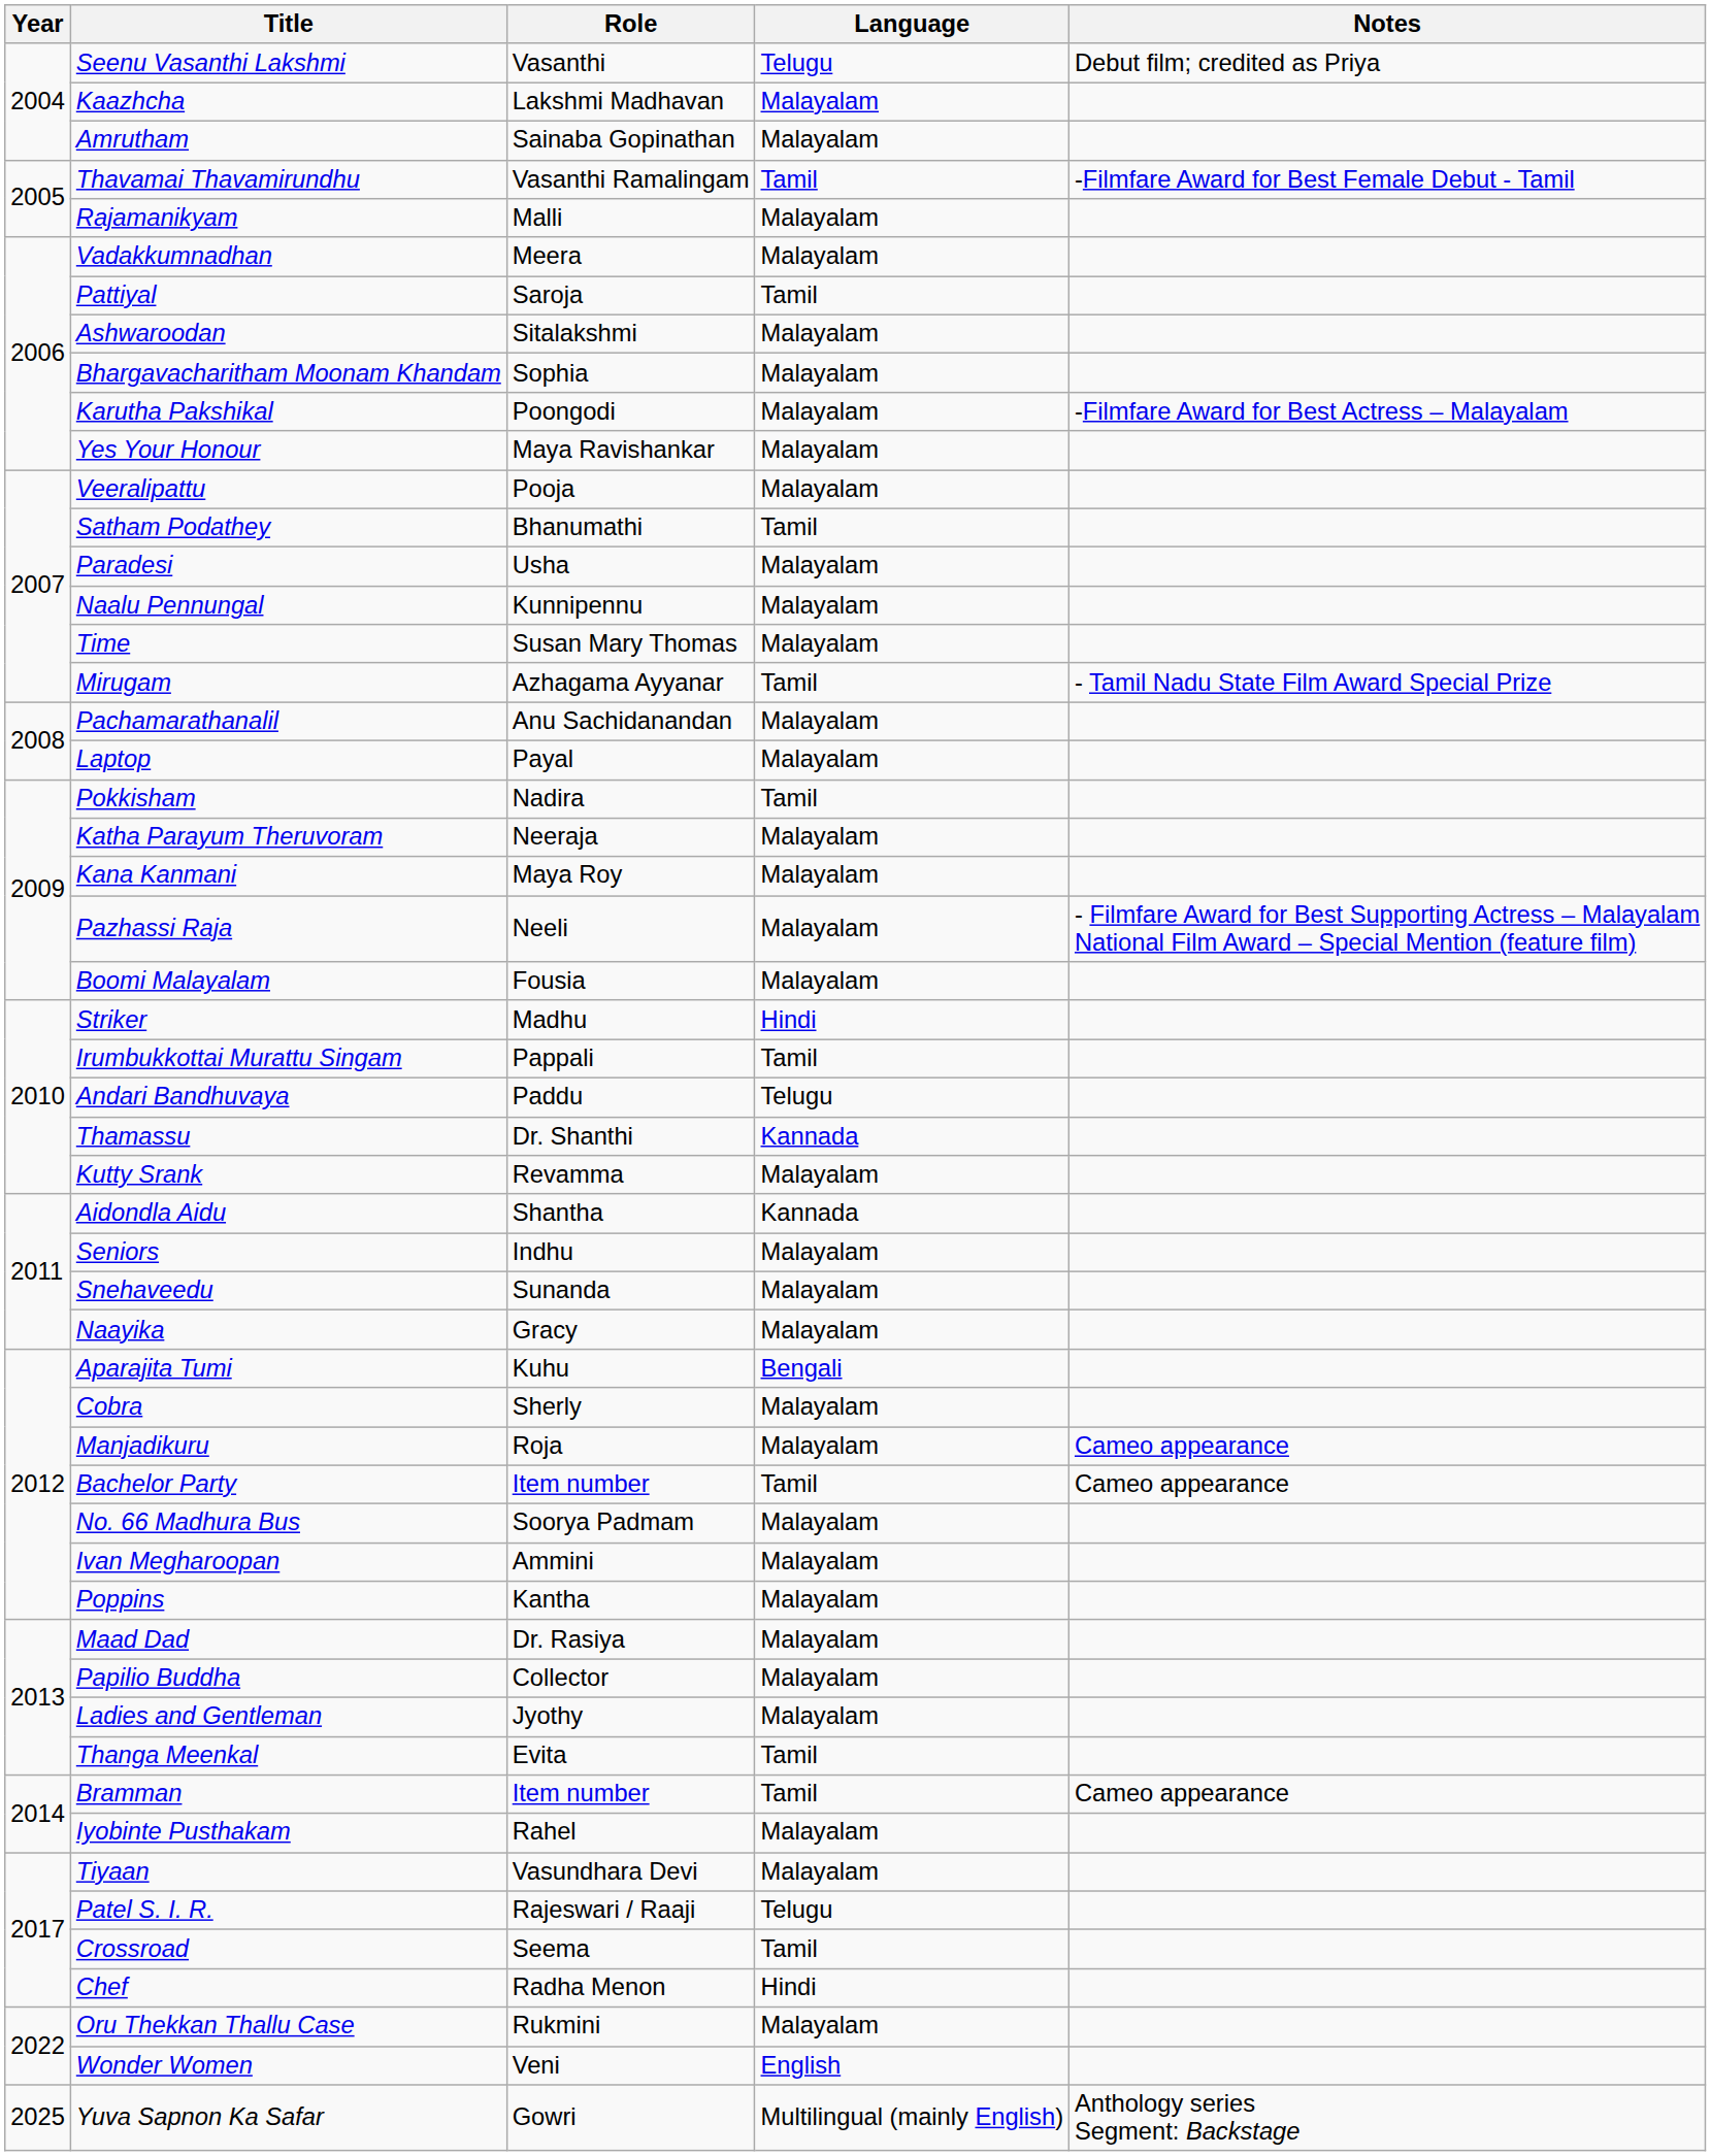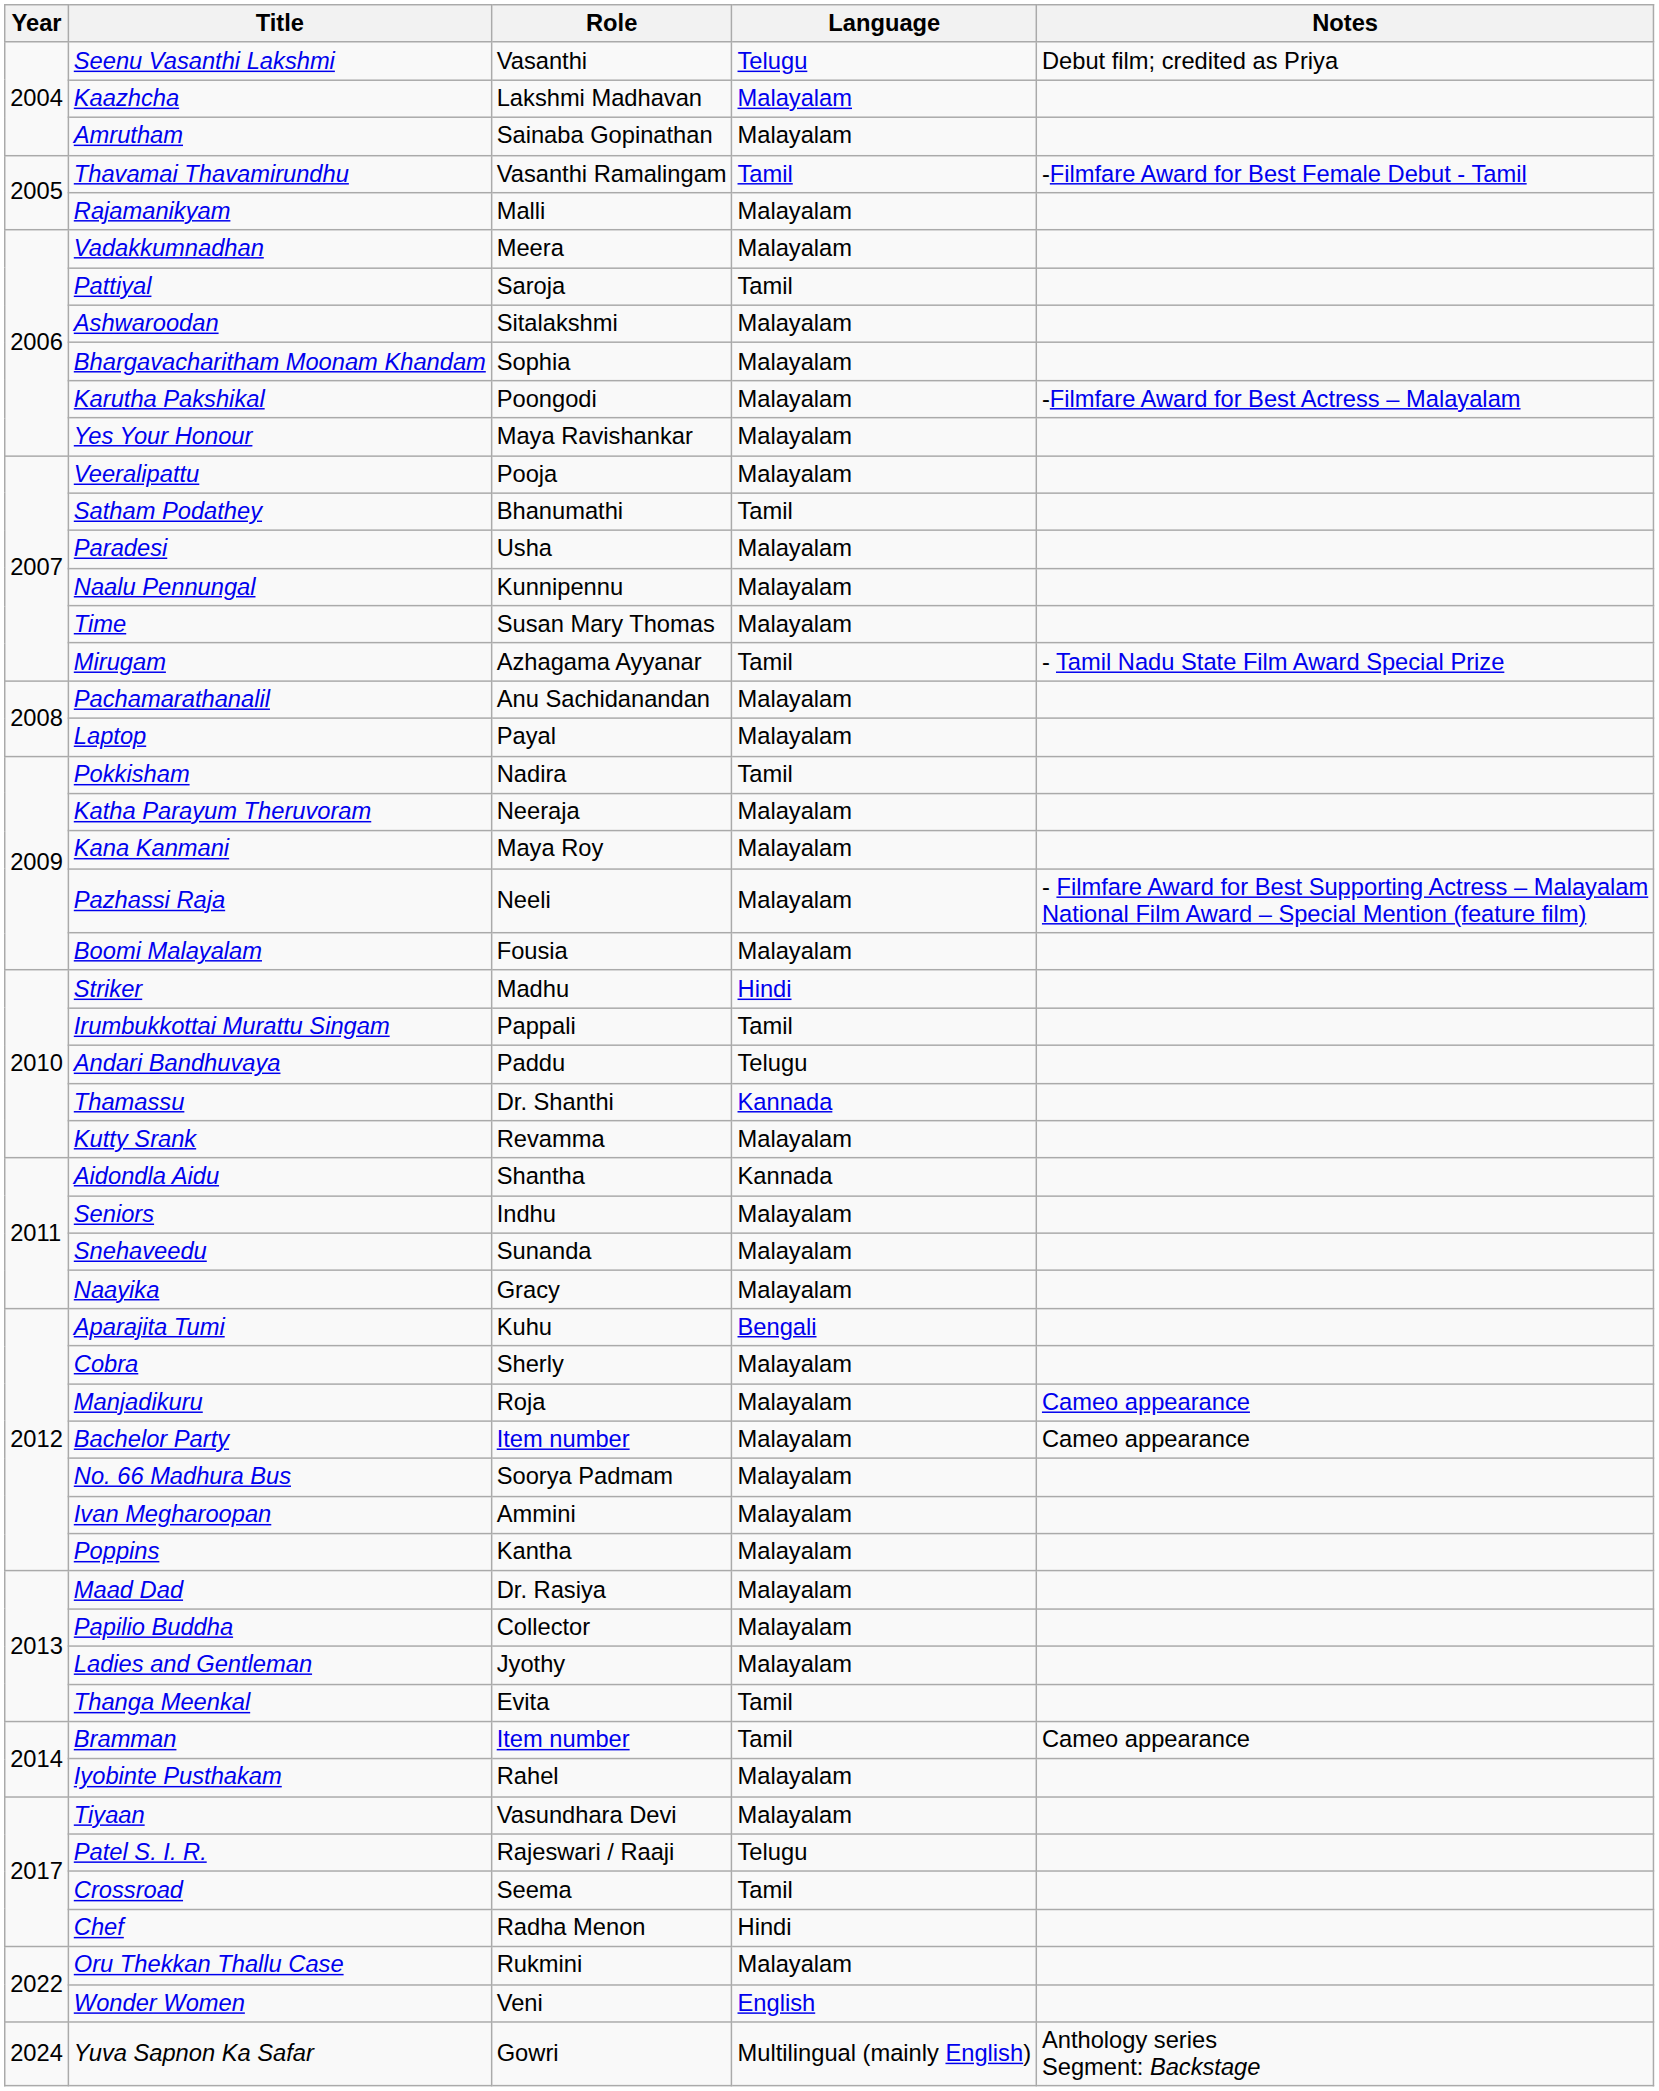Bachelor Party | Language: Tamil -> Malayalam
Yuva Sapnon Ka Safar | Year: 2025 -> 2024
